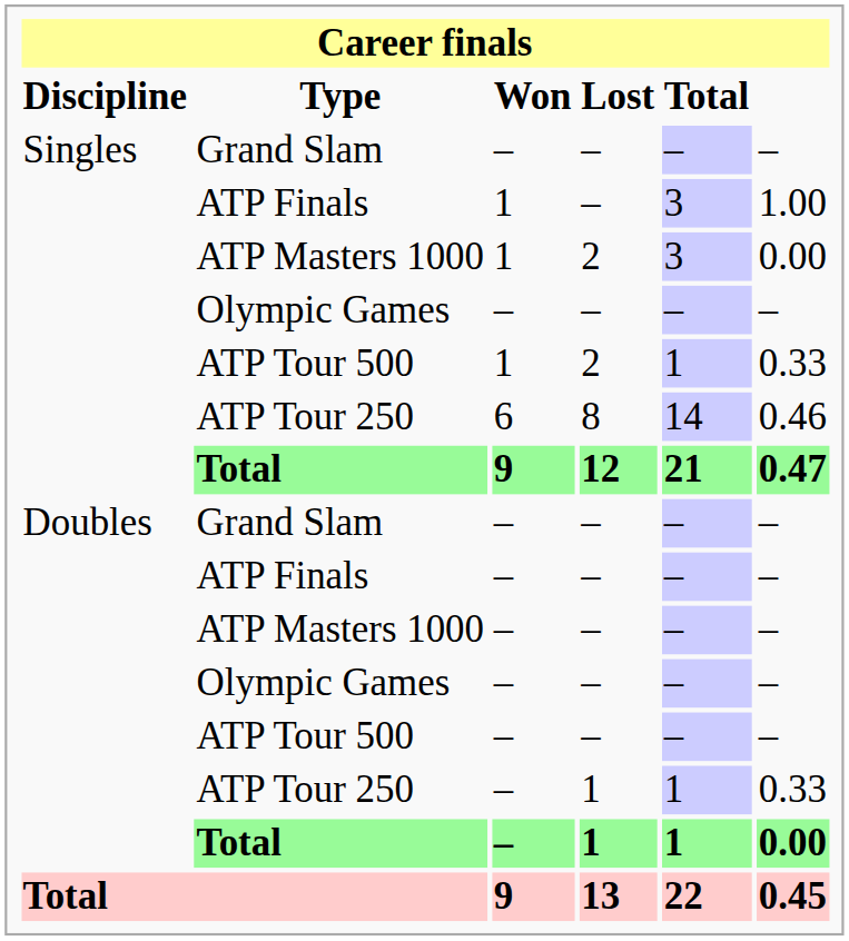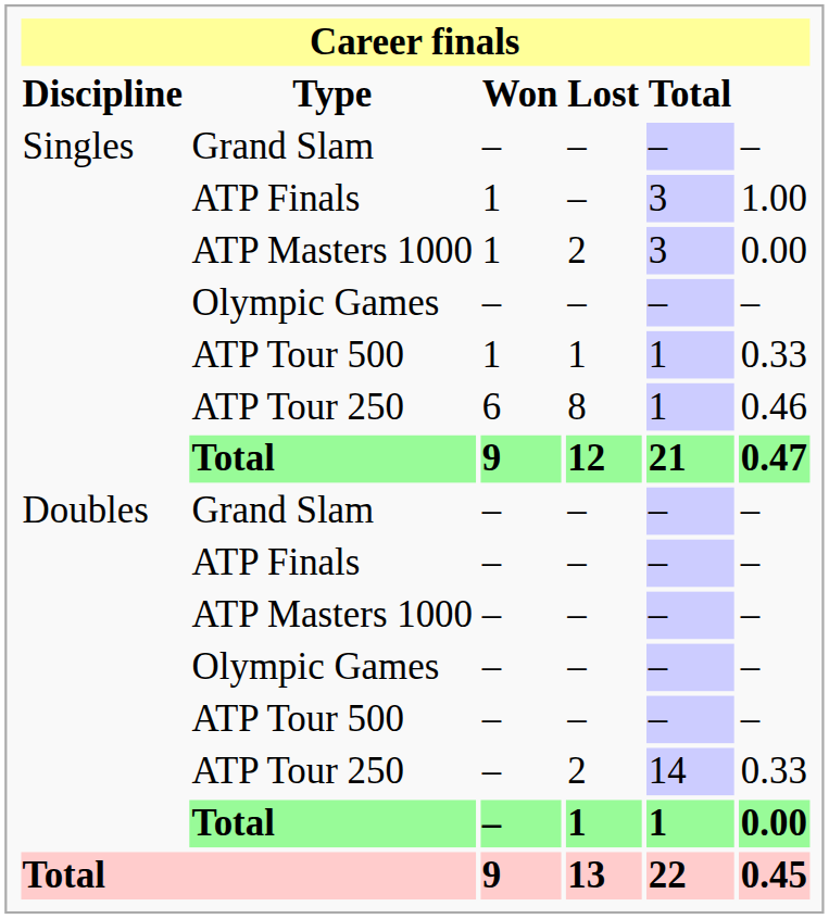Singles / ATP Tour 500 | Lost: 2 -> 1
Singles / ATP Tour 250 | Total: 14 -> 1
Doubles / ATP Tour 250 | Lost: 1 -> 2
Doubles / ATP Tour 250 | Total: 1 -> 14
